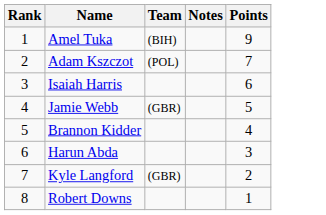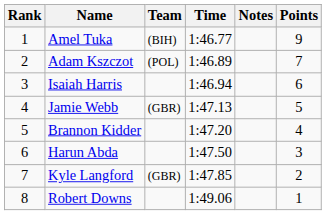+ column: Time | 1:46.77 | 1:46.89 | 1:46.94 | 1:47.13 | 1:47.20 | 1:47.50 | 1:47.85 | 1:49.06
